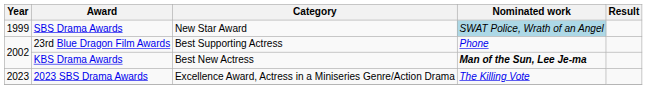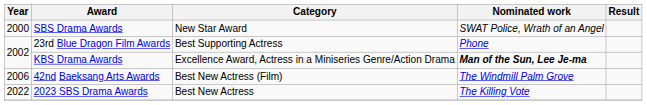SBS Drama Awards | Year: 1999 -> 2000
SBS Drama Awards | Nominated work: lightblue background -> no background
KBS Drama Awards | Category: Best New Actress -> Excellence Award, Actress in a Miniseries Genre/Action Drama
+ row: 2006 | 42nd Baeksang Arts Awards | Best New Actress (Film) | The Windmill Palm Grove
2023 SBS Drama Awards | Year: 2023 -> 2022
2023 SBS Drama Awards | Category: Excellence Award, Actress in a Miniseries Genre/Action Drama -> Best New Actress
